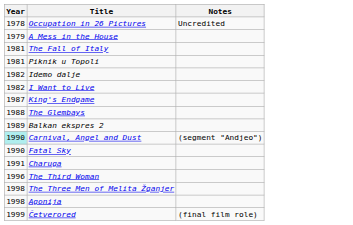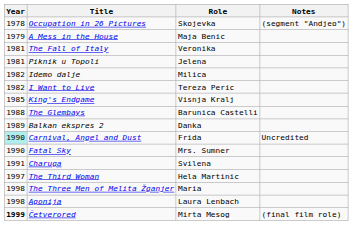+ column: Role | Skojevka | Maja Benic | Veronika | Jelena | Milica | Tereza Peric | Visnja Kralj | Barunica Castelli | Danka | Frida | Mrs. Sumner | Svilena | Hela Martinic | Maria | Laura Lenbach | Mirta Mesog
Occupation in 26 Pictures | Notes: Uncredited -> (segment "Andjeo")
King's Endgame | Year: 1987 -> 1985
Carnival, Angel and Dust | Notes: (segment "Andjeo") -> Uncredited
The Third Woman | Year: 1996 -> 1997
Četverored | Year: normal -> bold
